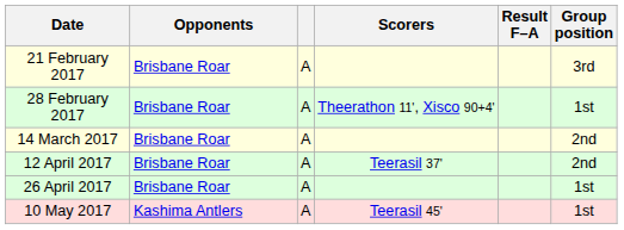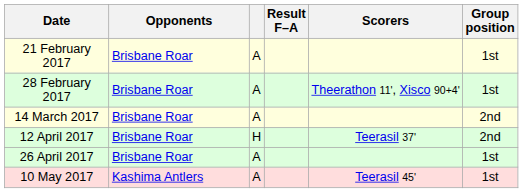columns swapped: Result F–A <-> Scorers
21 February 2017 | Group position: 3rd -> 1st
12 April 2017 | column 3: A -> H
